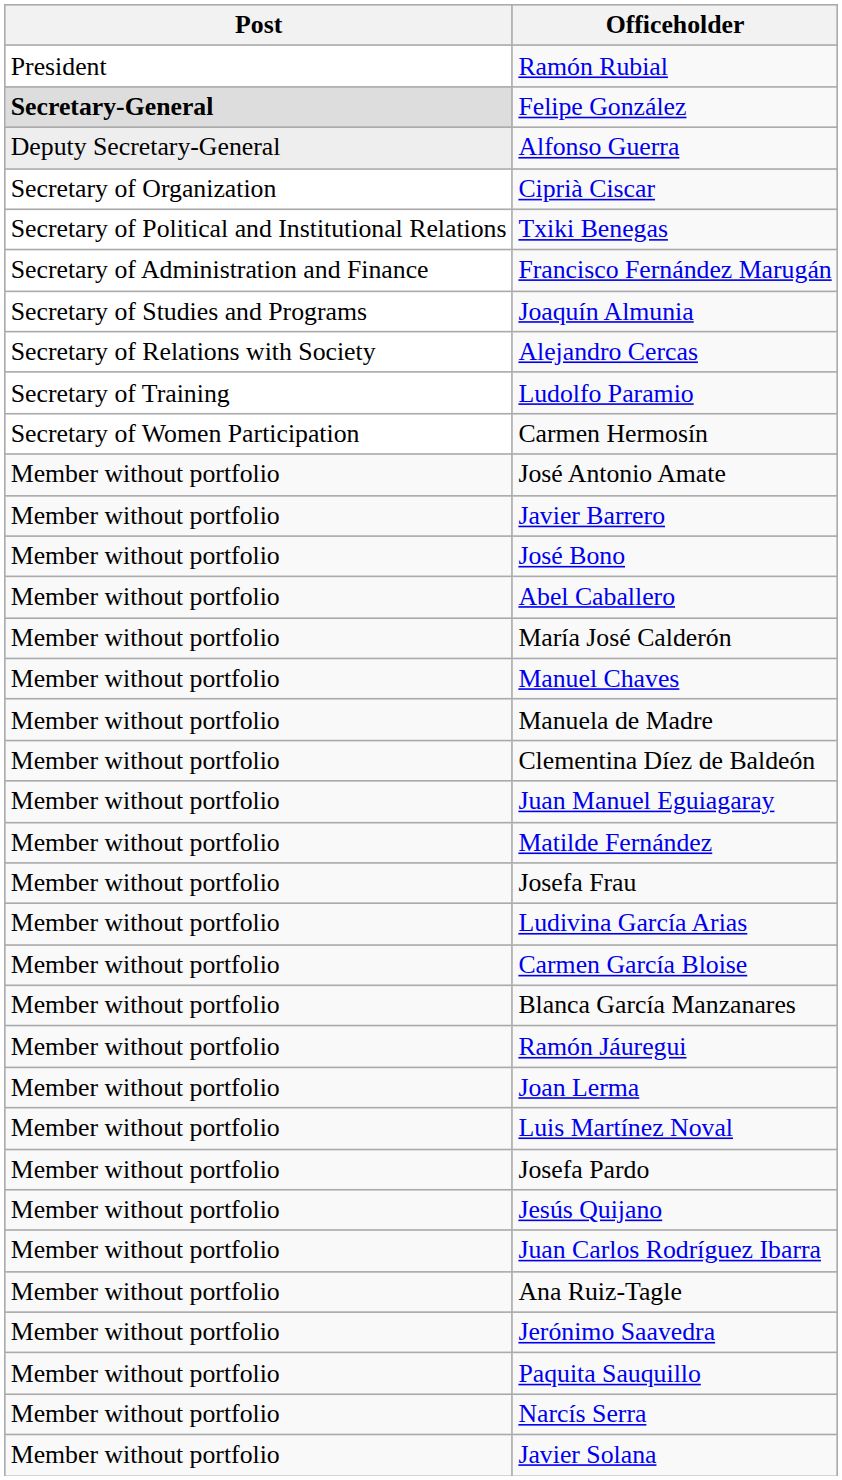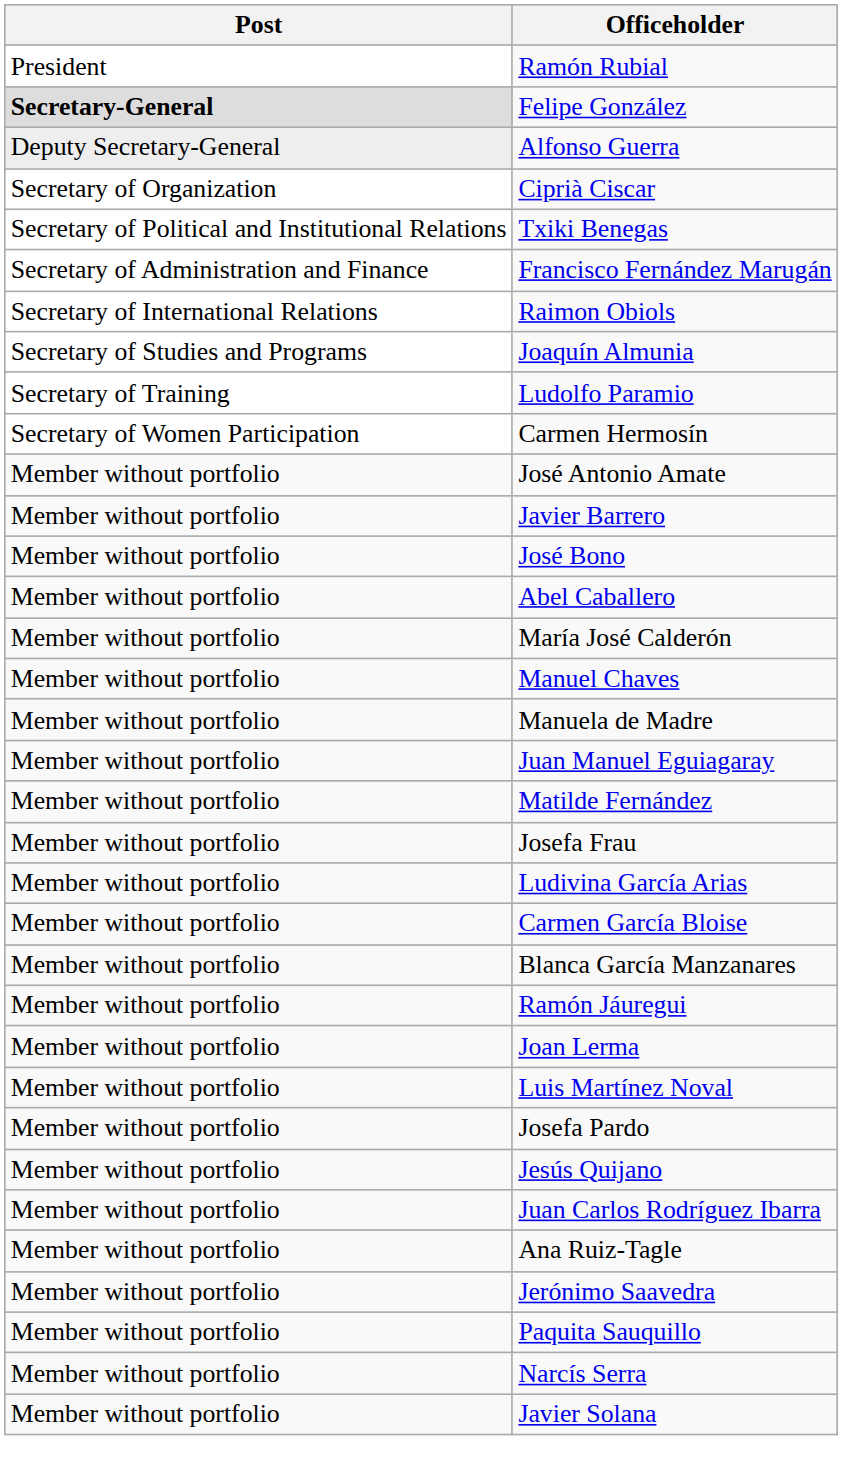+ row: Secretary of International Relations | Raimon Obiols
- row: Secretary of Relations with Society | Alejandro Cercas
- row: Member without portfolio | Clementina Díez de Baldeón
